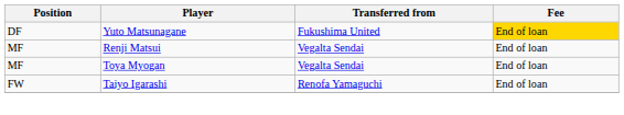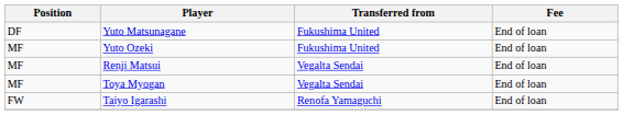Yuto Matsunagane | Fee: gold background -> no background
+ row: MF | Yuto Ozeki | Fukushima United | End of loan
